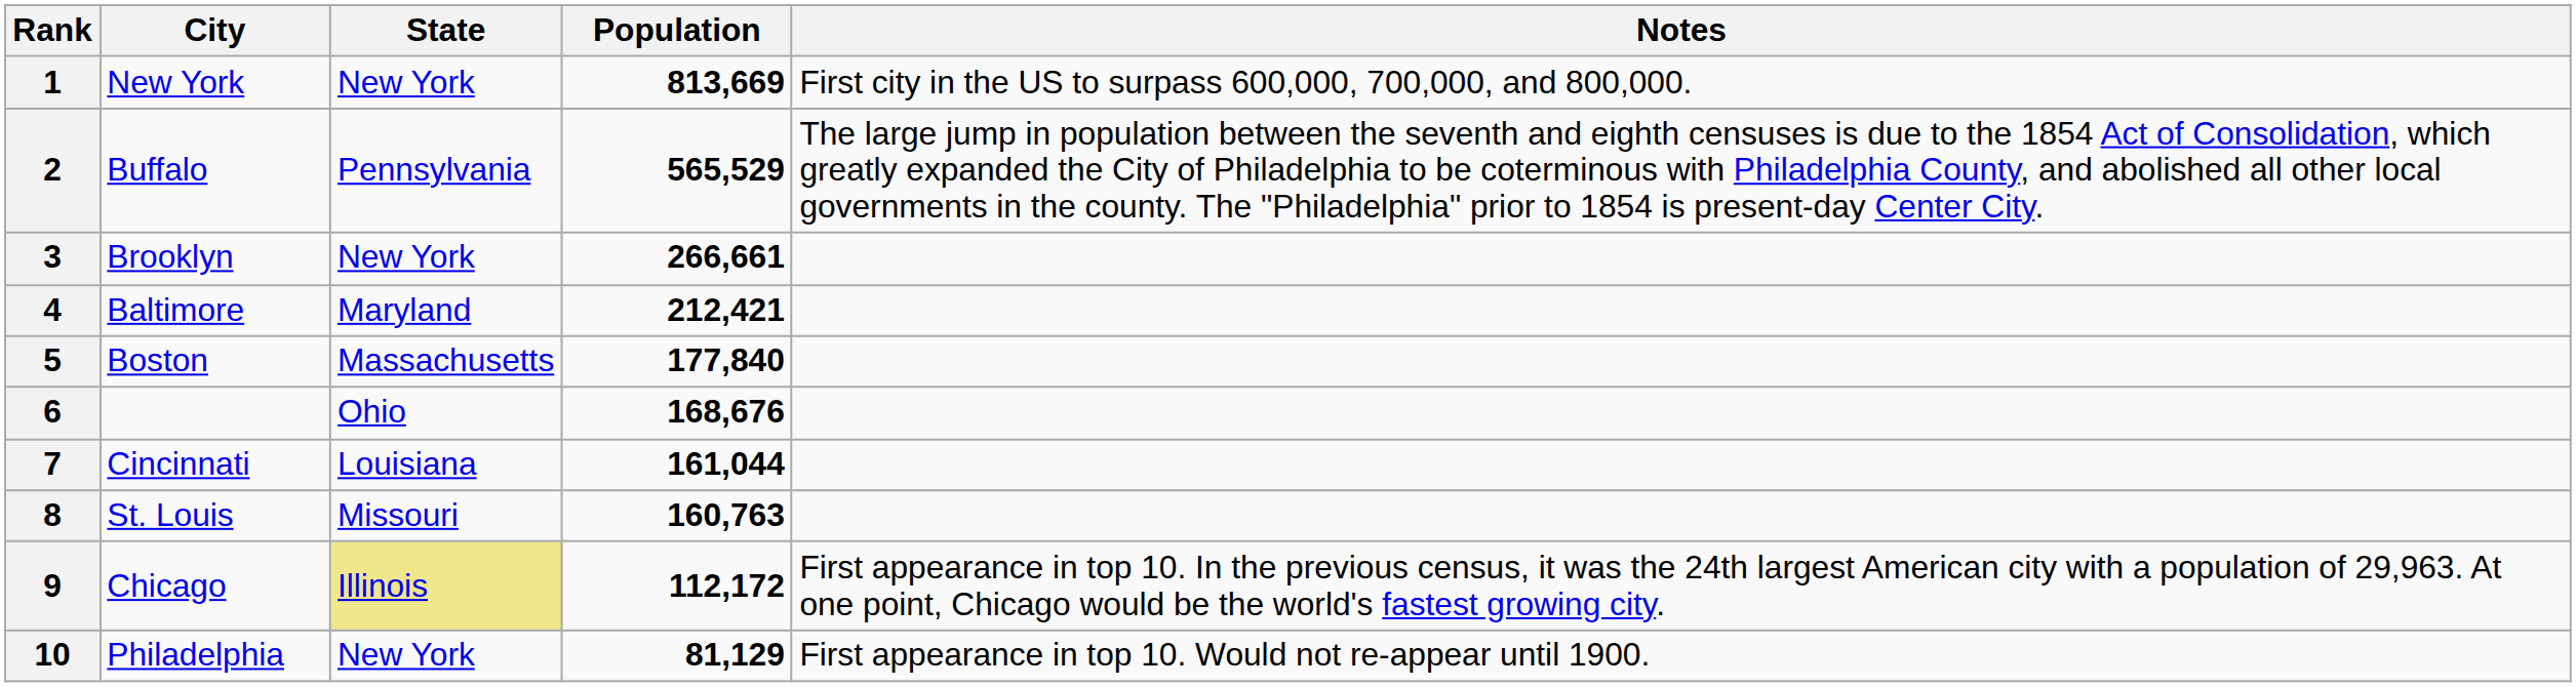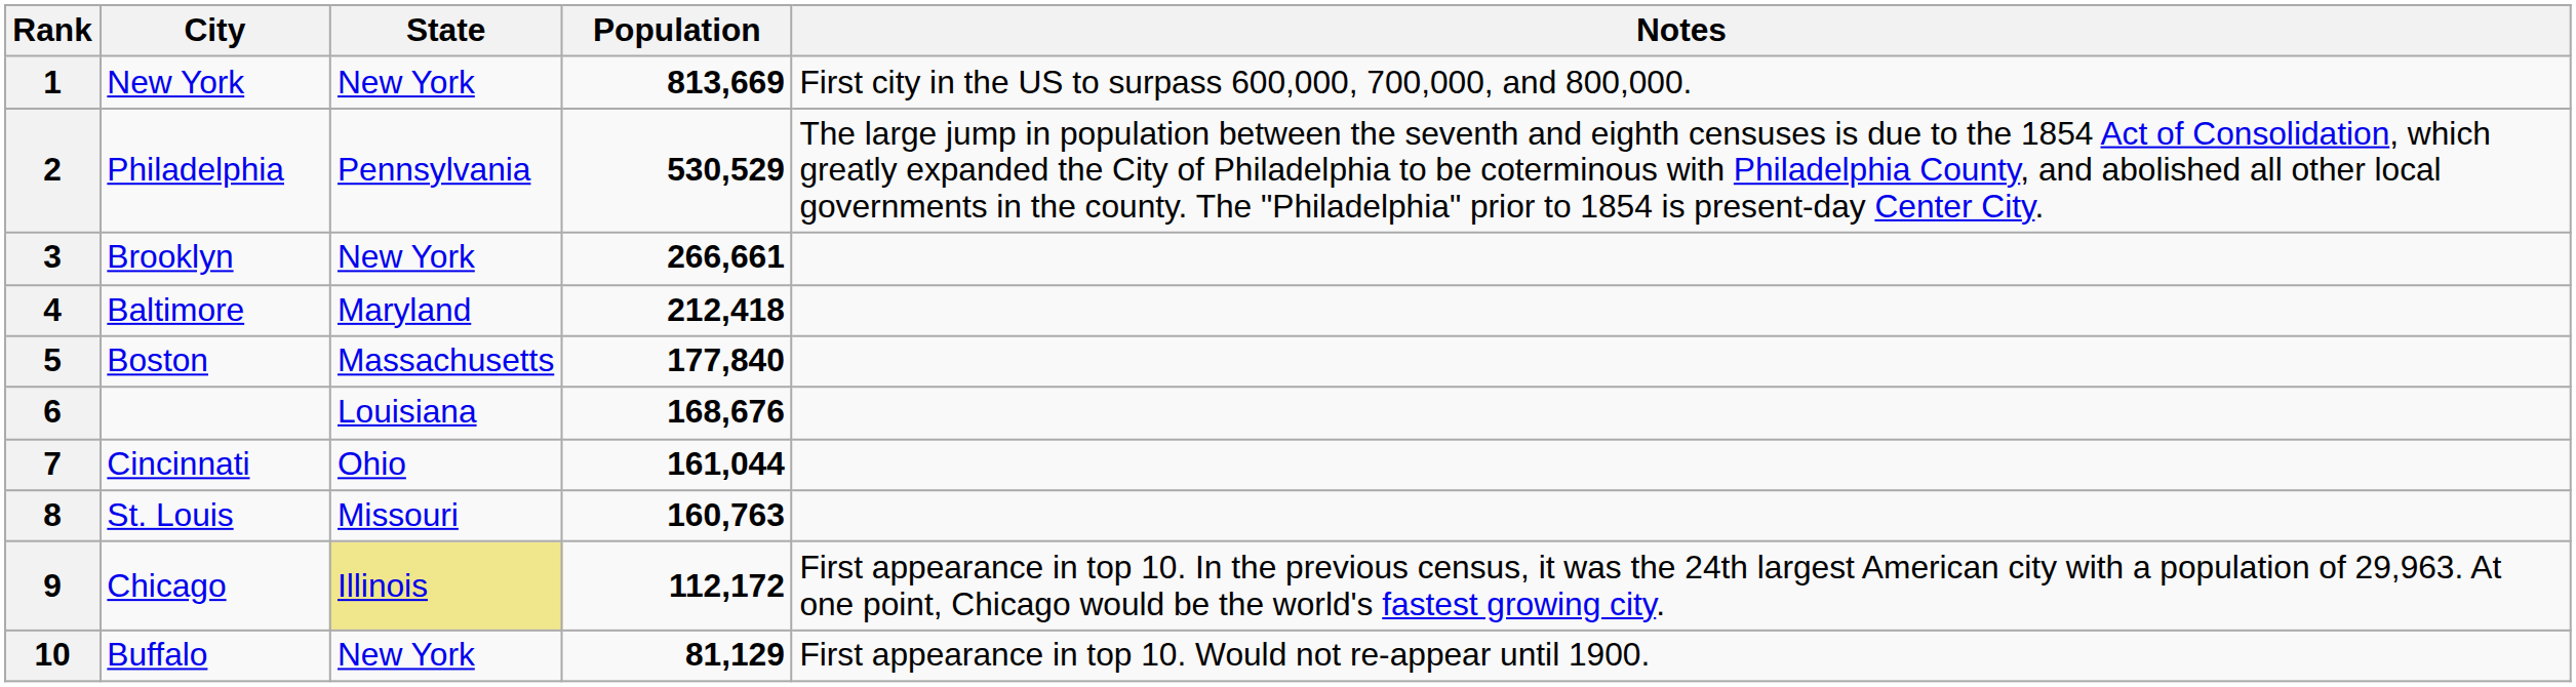2 | City: Buffalo -> Philadelphia
2 | Population: 565,529 -> 530,529
4 | Population: 212,421 -> 212,418
6 | State: Ohio -> Louisiana
7 | State: Louisiana -> Ohio
10 | City: Philadelphia -> Buffalo
